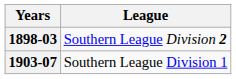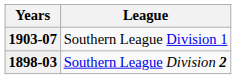rows swapped: 1898-03 <-> 1903-07
